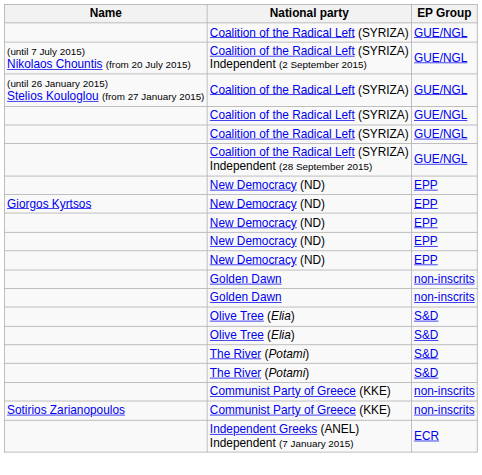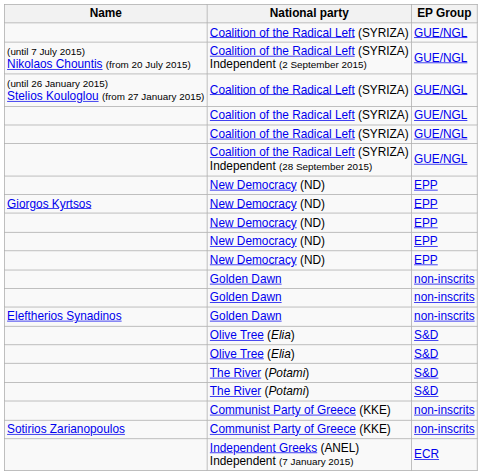+ row: Eleftherios Synadinos | Golden Dawn | non-inscrits
